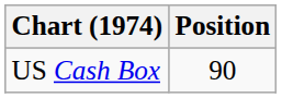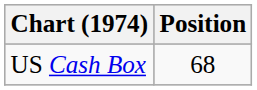US Cash Box | Position: 90 -> 68
